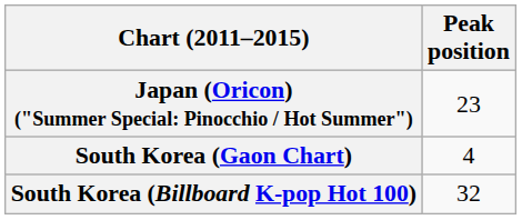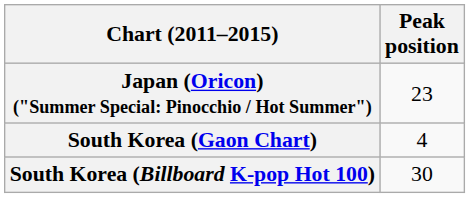South Korea (Billboard K-pop Hot 100) | Peak position: 32 -> 30
